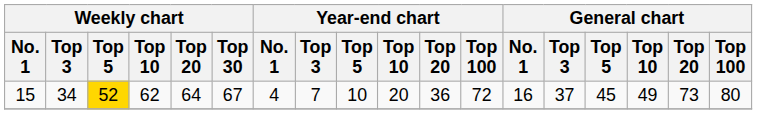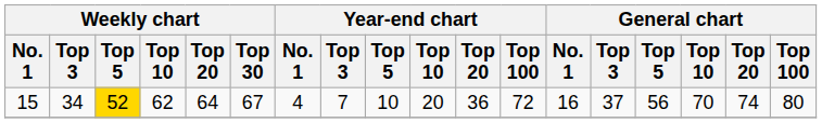15 | General chart / Top 5: 45 -> 56
15 | General chart / Top 10: 49 -> 70
15 | General chart / Top 20: 73 -> 74
